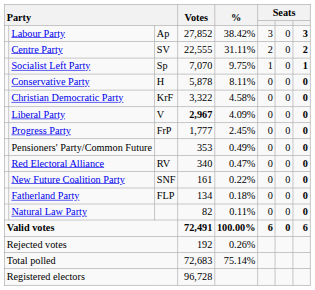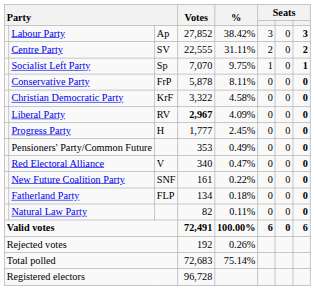Conservative Party | column 3: H -> FrP
Liberal Party | column 3: V -> RV
Progress Party | column 3: FrP -> H
Red Electoral Alliance | column 3: RV -> V
